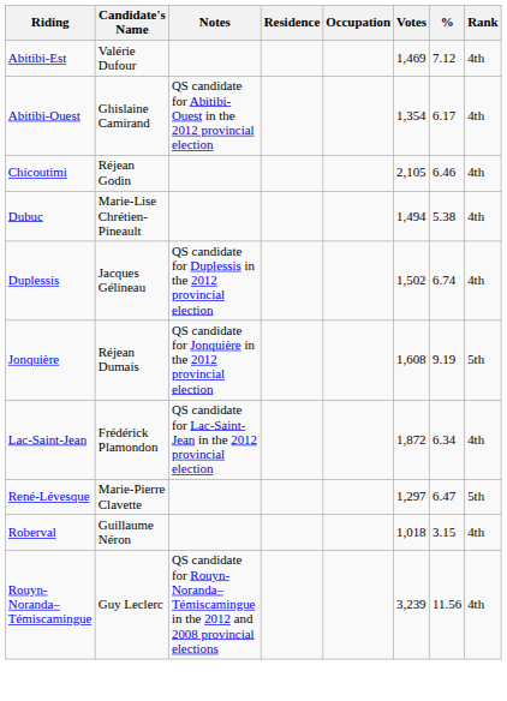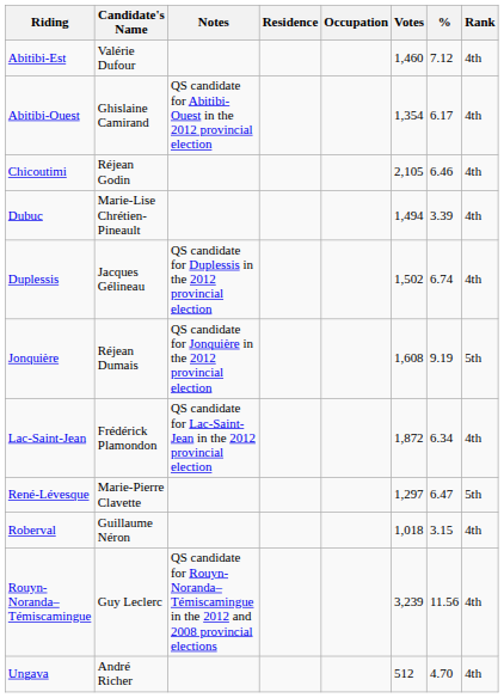Abitibi-Est | Votes: 1,469 -> 1,460
Dubuc | %: 5.38 -> 3.39
+ row: Ungava | André Richer | 512 | 4.70 | 4th
